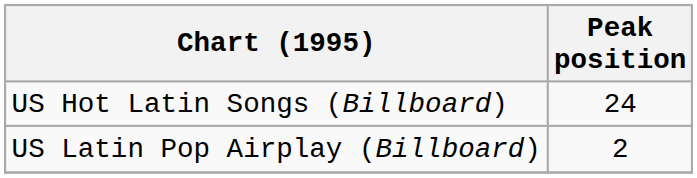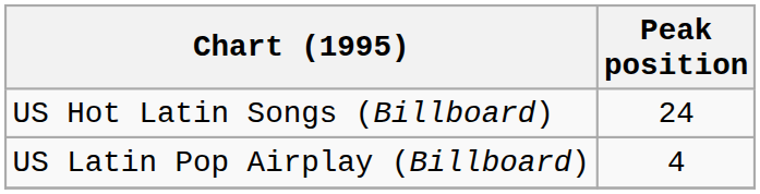US Latin Pop Airplay (Billboard) | Peak position: 2 -> 4
